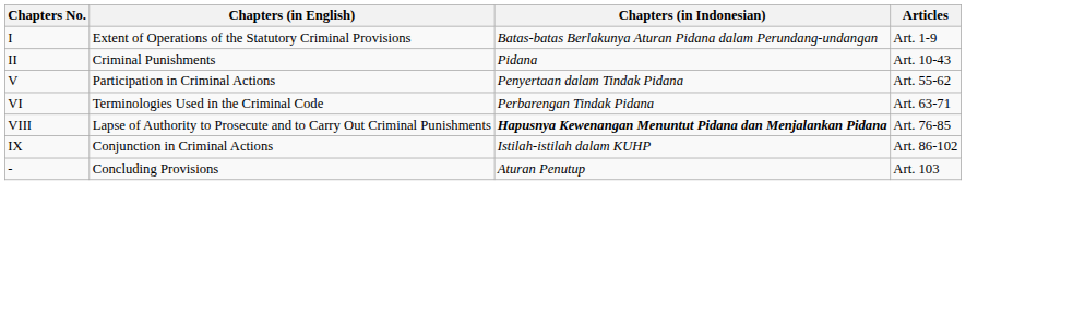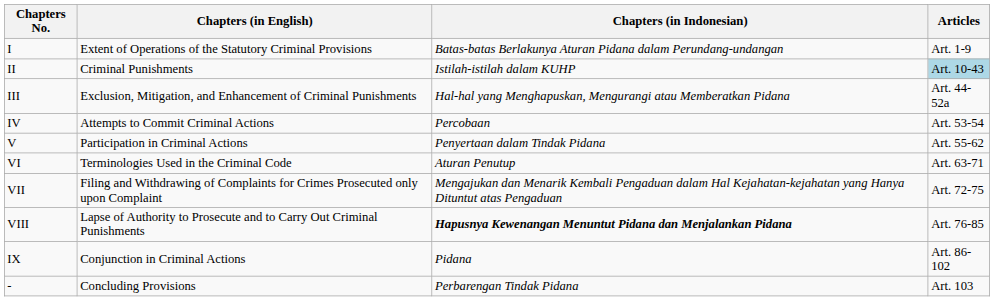II | Chapters (in Indonesian): Pidana -> Istilah-istilah dalam KUHP
II | Articles: no background -> lightblue background
+ row: III | Exclusion, Mitigation, and Enhancement of Criminal Punishments | Hal-hal yang Menghapuskan, Mengurangi atau Memberatkan Pidana | Art. 44-52a
+ row: IV | Attempts to Commit Criminal Actions | Percobaan | Art. 53-54
VI | Chapters (in Indonesian): Perbarengan Tindak Pidana -> Aturan Penutup
+ row: VII | Filing and Withdrawing of Complaints for Crimes Prosecuted only upon Complaint | Mengajukan dan Menarik Kembali Pengaduan dalam Hal Kejahatan-kejahatan yang Hanya Dituntut atas Pengaduan | Art. 72-75
IX | Chapters (in Indonesian): Istilah-istilah dalam KUHP -> Pidana
- | Chapters (in Indonesian): Aturan Penutup -> Perbarengan Tindak Pidana
